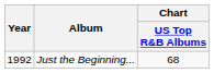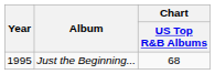Just the Beginning... | Year: 1992 -> 1995
